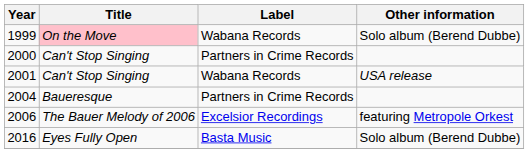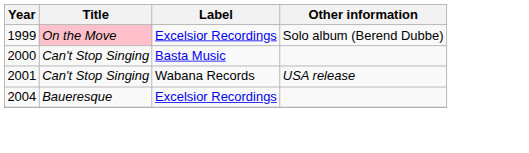1999 | Label: Wabana Records -> Excelsior Recordings
2000 | Label: Partners in Crime Records -> Basta Music
2004 | Label: Partners in Crime Records -> Excelsior Recordings
- row: 2006 | The Bauer Melody of 2006 | Excelsior Recordings | featuring Metropole Orkest
- row: 2016 | Eyes Fully Open | Basta Music | Solo album (Berend Dubbe)
